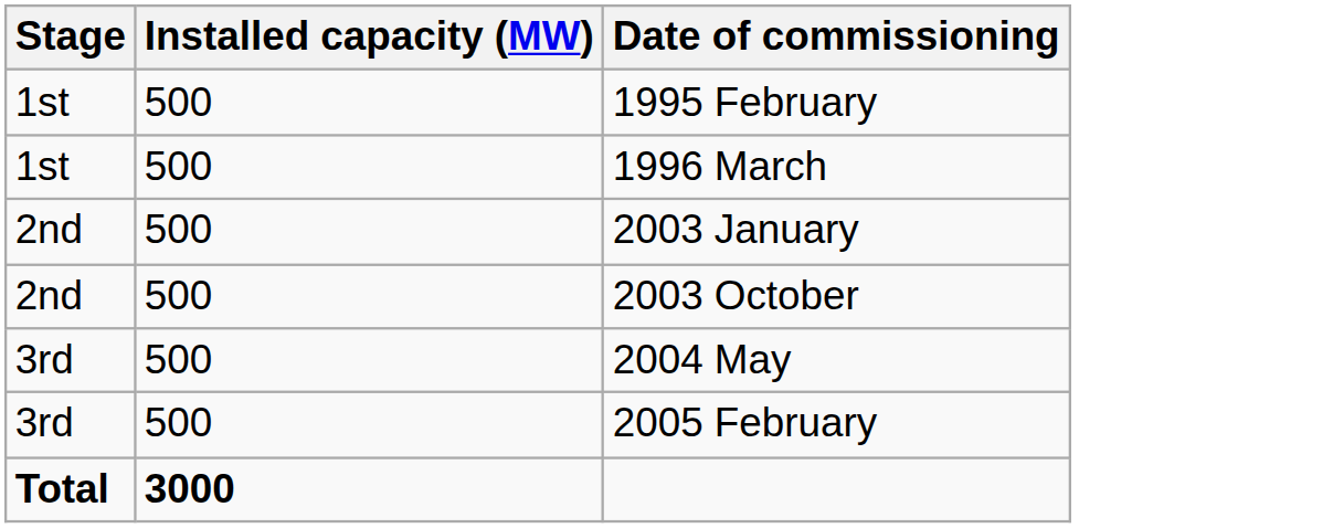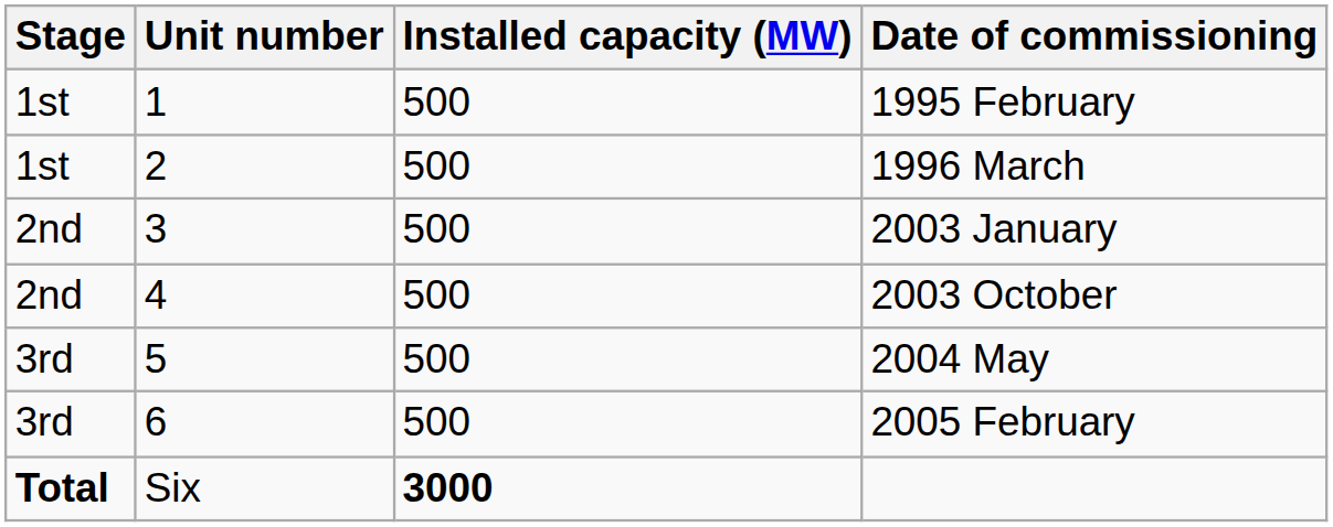+ column: Unit number | 1 | 2 | 3 | 4 | 5 | 6 | Six
